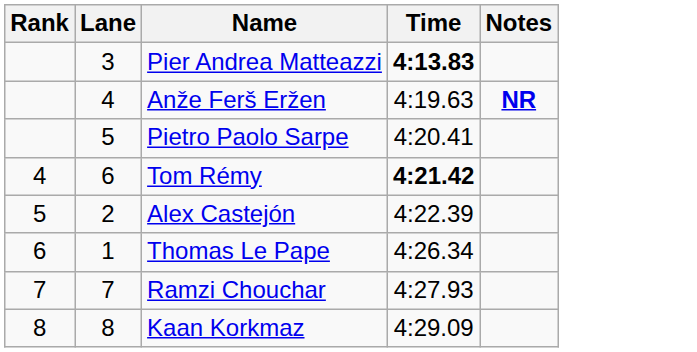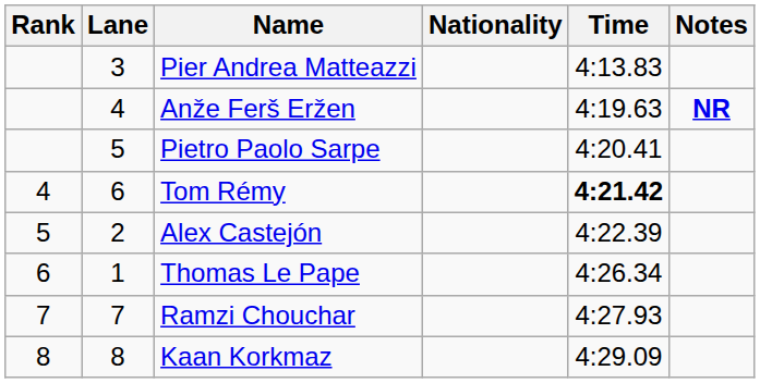+ column: Nationality
Pier Andrea Matteazzi | Time: bold -> normal
